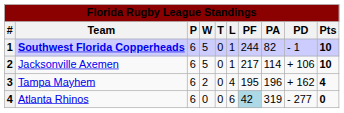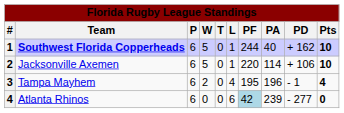Southwest Florida Copperheads | PA: 82 -> 40
Southwest Florida Copperheads | PD: - 1 -> + 162
Jacksonville Axemen | PF: 217 -> 220
Tampa Mayhem | PD: + 162 -> - 1
Atlanta Rhinos | PA: 319 -> 239
